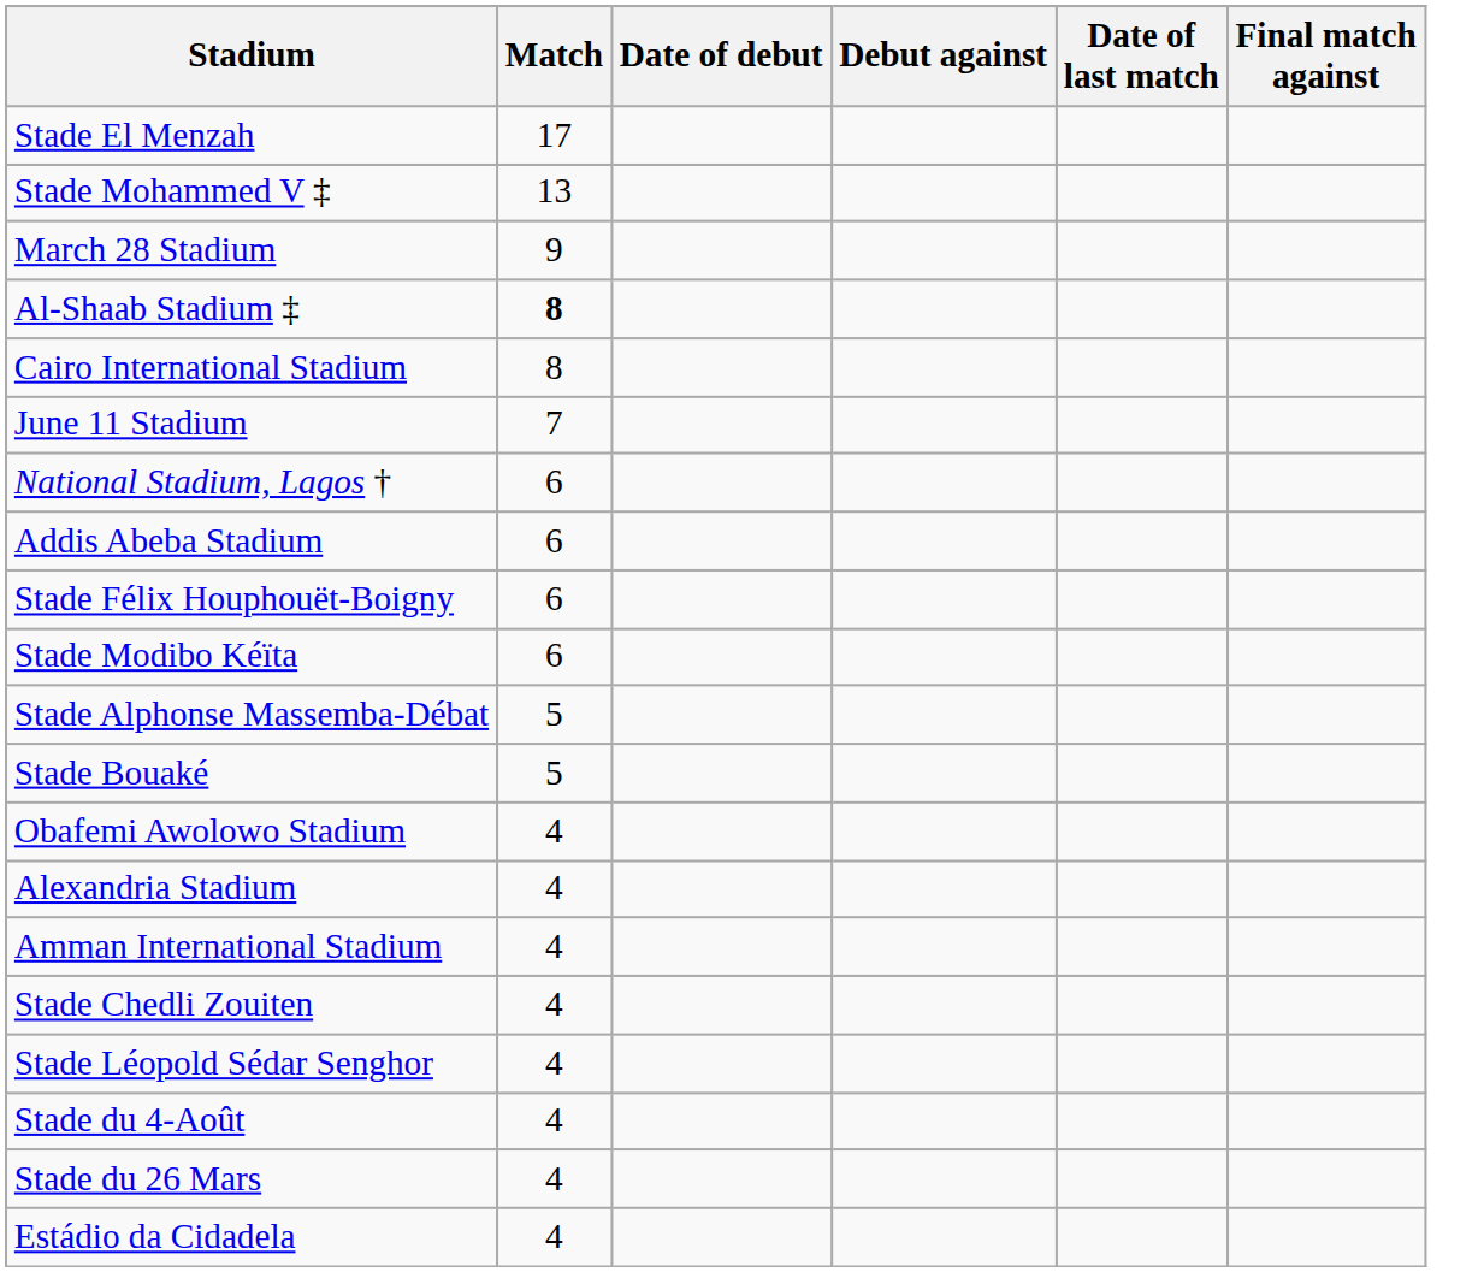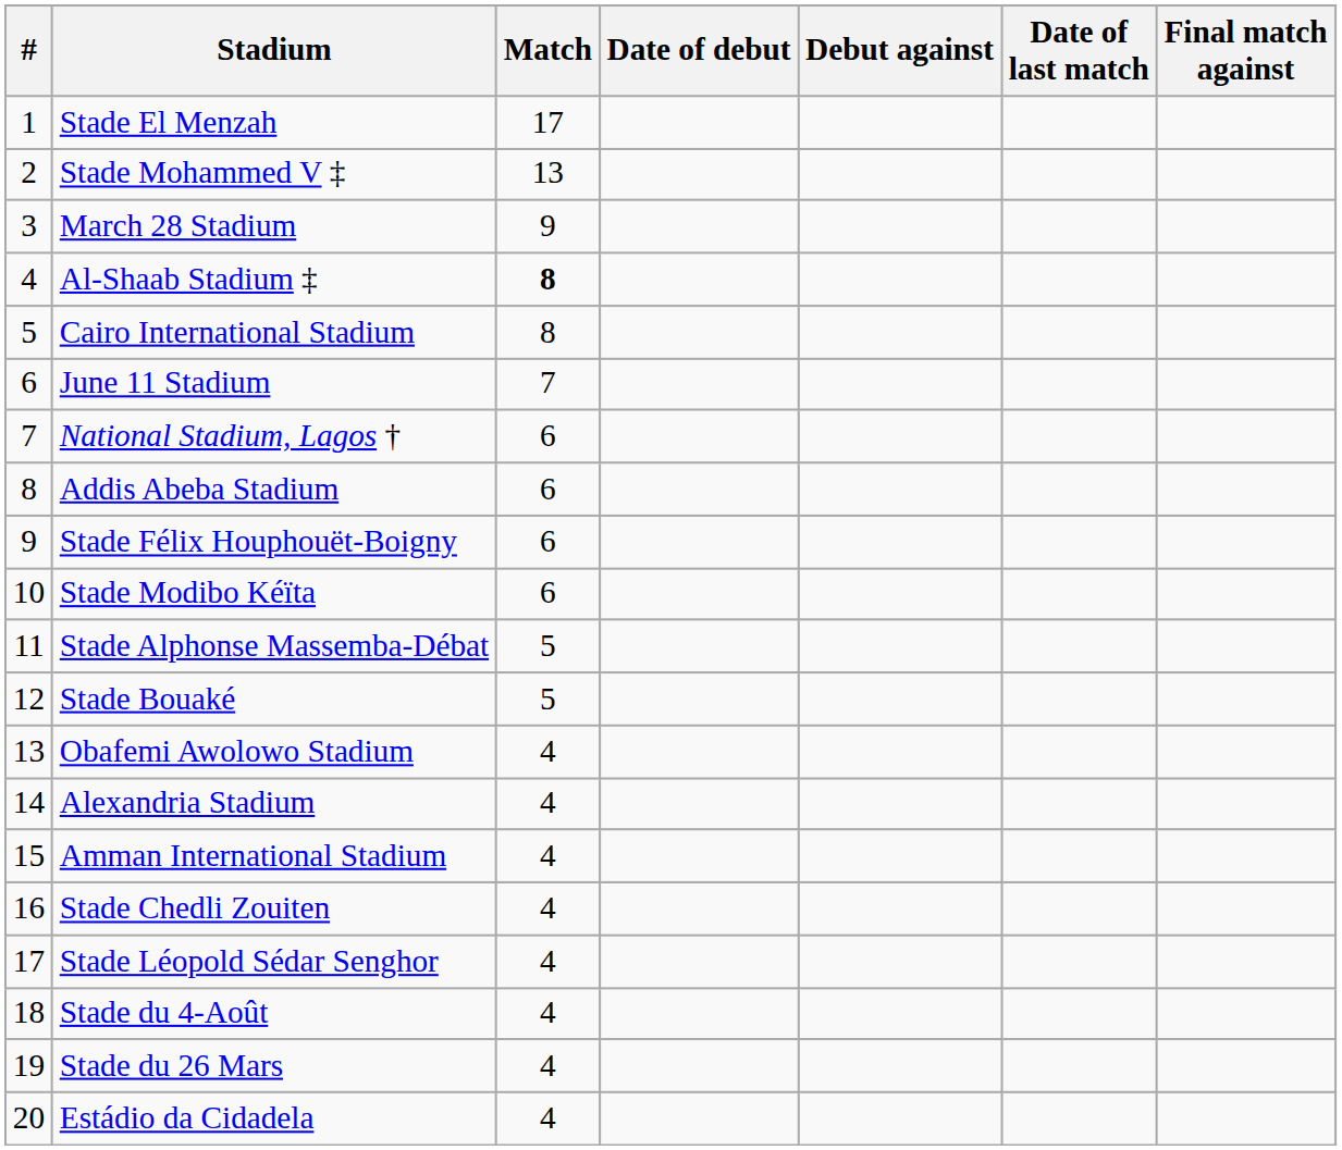+ column: # | 1 | 2 | 3 | 4 | 5 | 6 | 7 | 8 | 9 | 10 | 11 | 12 | 13 | 14 | 15 | 16 | 17 | 18 | 19 | 20
